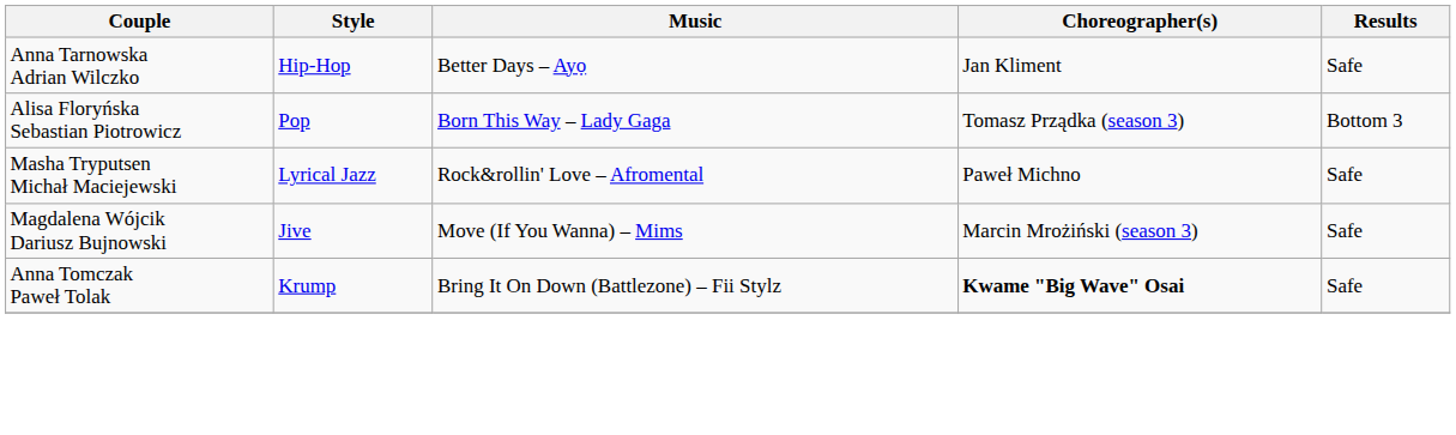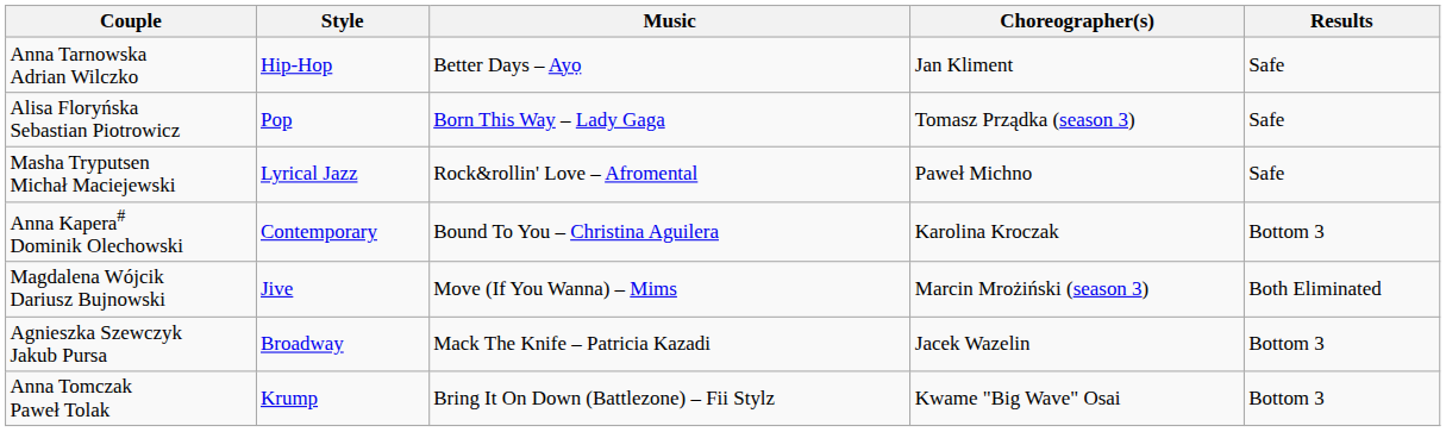Alisa Floryńska Sebastian Piotrowicz | Results: Bottom 3 -> Safe
+ row: Anna Kapera# Dominik Olechowski | Contemporary | Bound To You – Christina Aguilera | Karolina Kroczak | Bottom 3
Magdalena Wójcik Dariusz Bujnowski | Results: Safe -> Both Eliminated
+ row: Agnieszka Szewczyk Jakub Pursa | Broadway | Mack The Knife – Patricia Kazadi | Jacek Wazelin | Bottom 3
Anna Tomczak Paweł Tolak | Choreographer(s): bold -> normal
Anna Tomczak Paweł Tolak | Results: Safe -> Bottom 3
